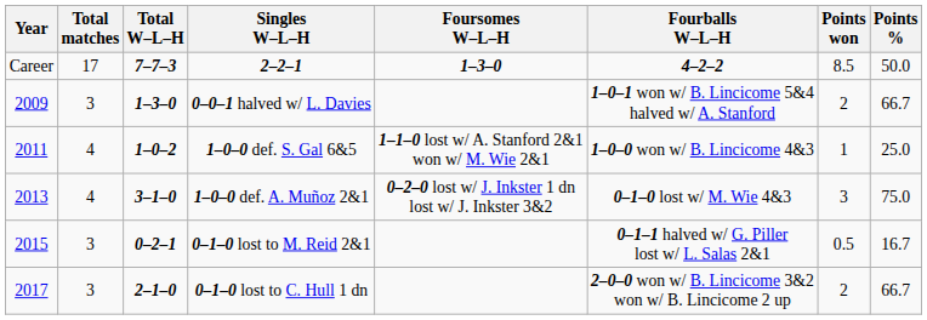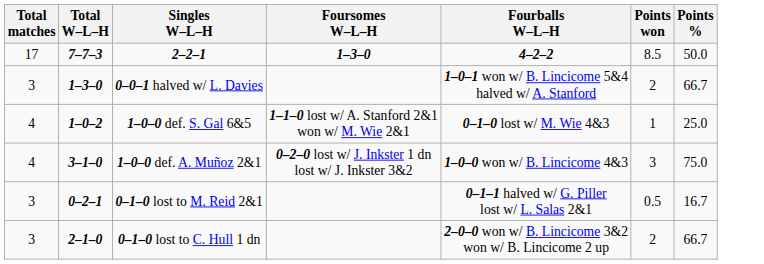- column: Year | Career | 2009 | 2011 | 2013 | 2015 | 2017
1–0–0 def. S. Gal 6&5 | Fourballs W–L–H: 1–0–0 won w/ B. Lincicome 4&3 -> 0–1–0 lost w/ M. Wie 4&3
1–0–0 def. A. Muñoz 2&1 | Fourballs W–L–H: 0–1–0 lost w/ M. Wie 4&3 -> 1–0–0 won w/ B. Lincicome 4&3
